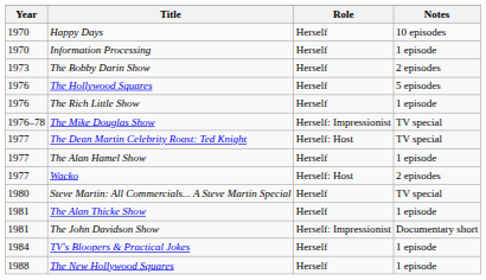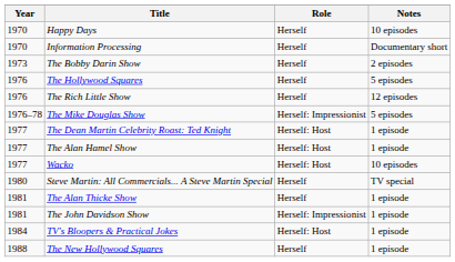Information Processing | Notes: 1 episode -> Documentary short
The Rich Little Show | Notes: 1 episode -> 12 episodes
The Mike Douglas Show | Notes: TV special -> 5 episodes
The Dean Martin Celebrity Roast: Ted Knight | Notes: TV special -> 1 episode
The Alan Hamel Show | Role: Herself -> Herself: Host
Wacko | Notes: 2 episodes -> 10 episodes
The John Davidson Show | Notes: Documentary short -> 1 episode
TV's Bloopers & Practical Jokes | Role: Herself -> Herself: Host
